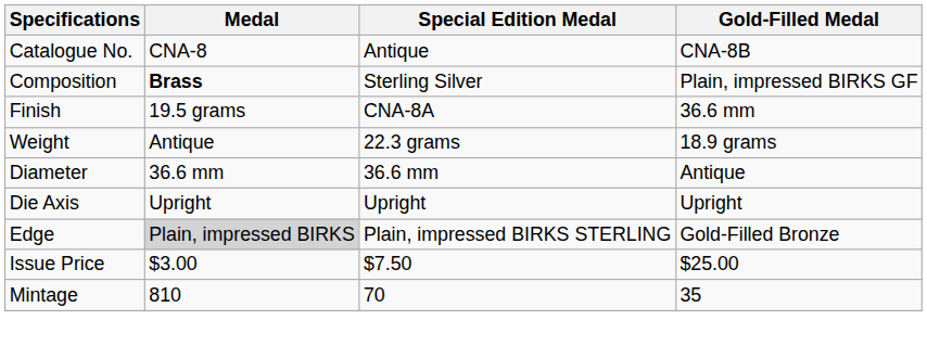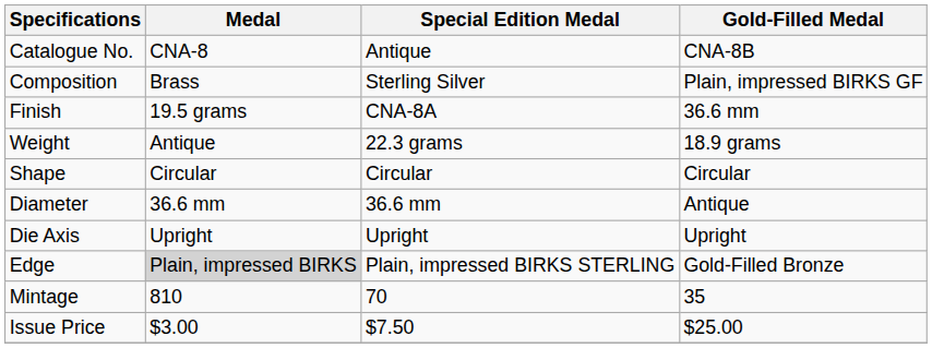Composition | Medal: bold -> normal
+ row: Shape | Circular | Circular | Circular
rows swapped: Issue Price <-> Mintage
